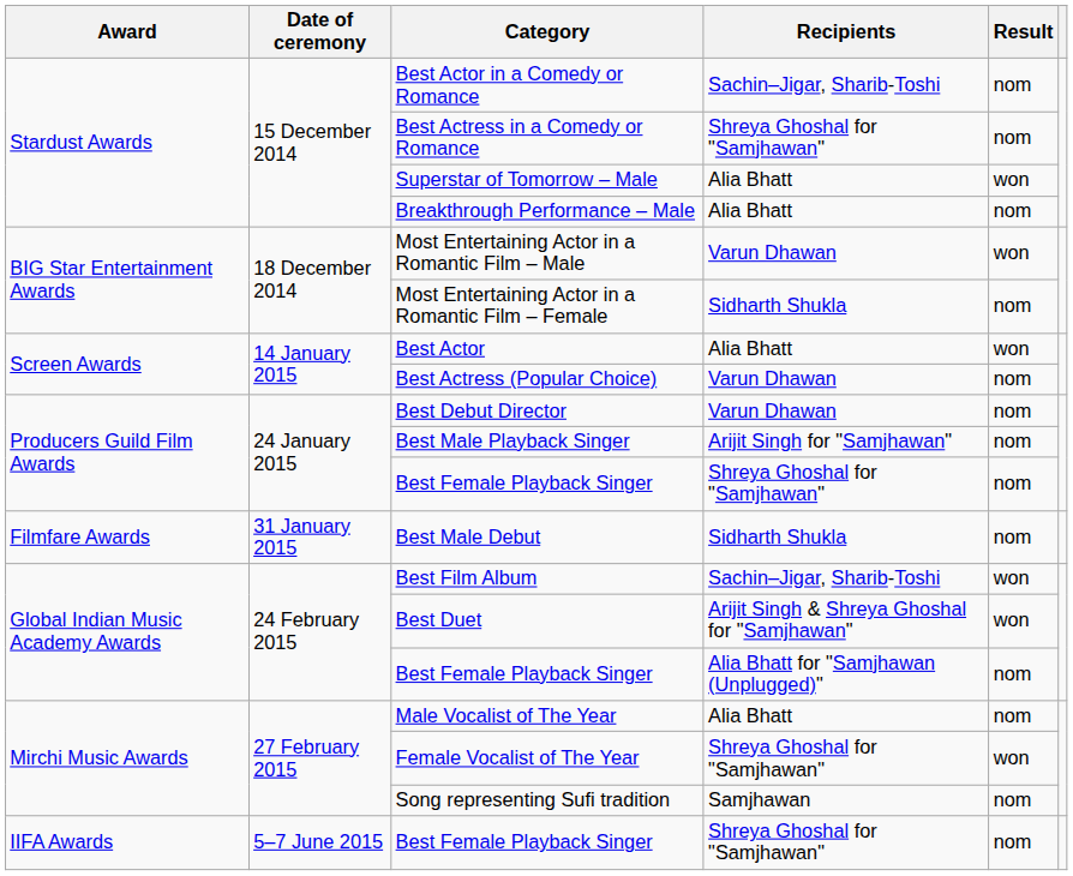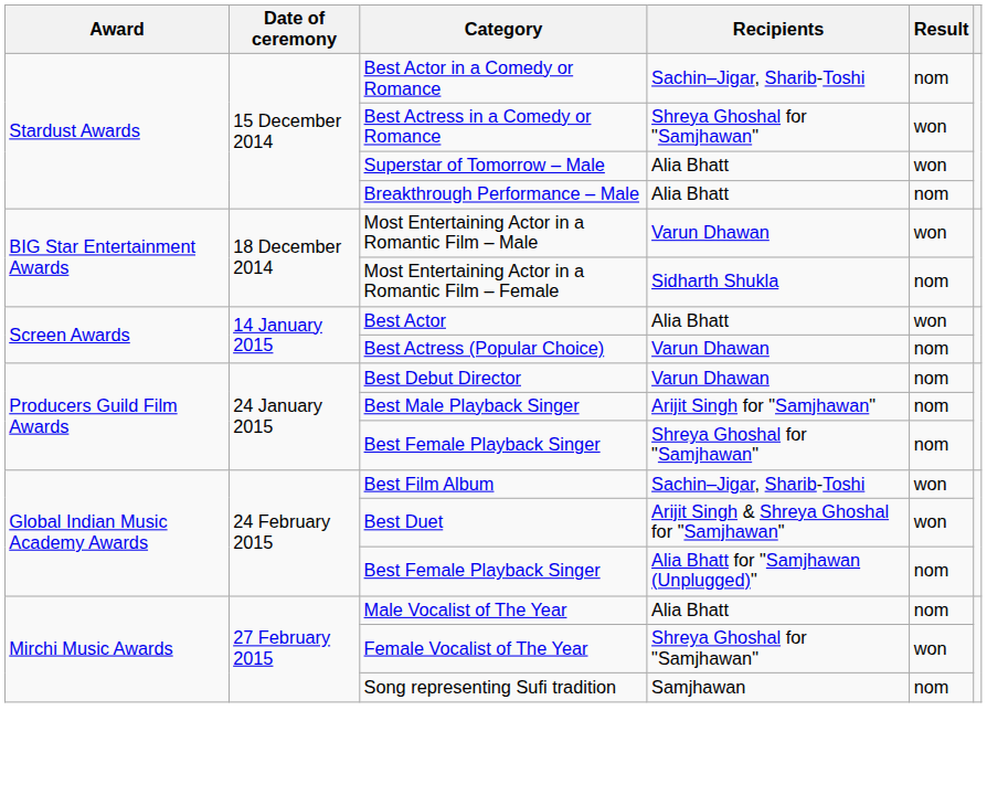Best Actress in a Comedy or Romance | Result: nom -> won
- row: Filmfare Awards | 31 January 2015 | Best Male Debut | Sidharth Shukla | nom
- row: IIFA Awards | 5–7 June 2015 | Best Female Playback Singer | Shreya Ghoshal for "Samjhawan" | nom
